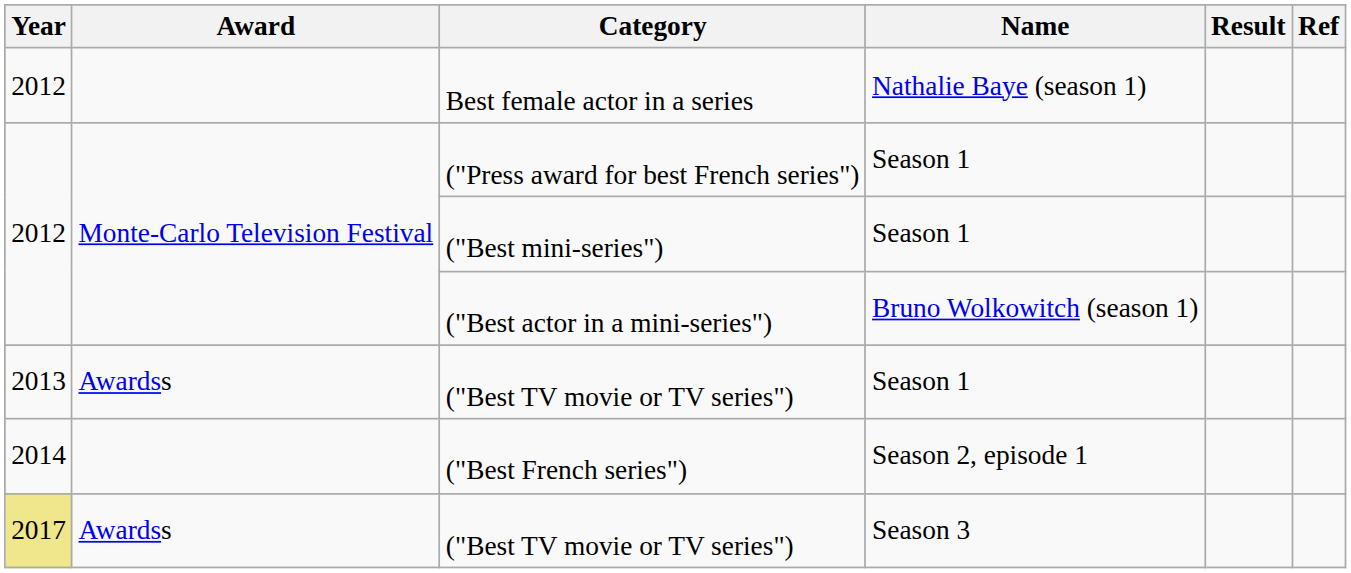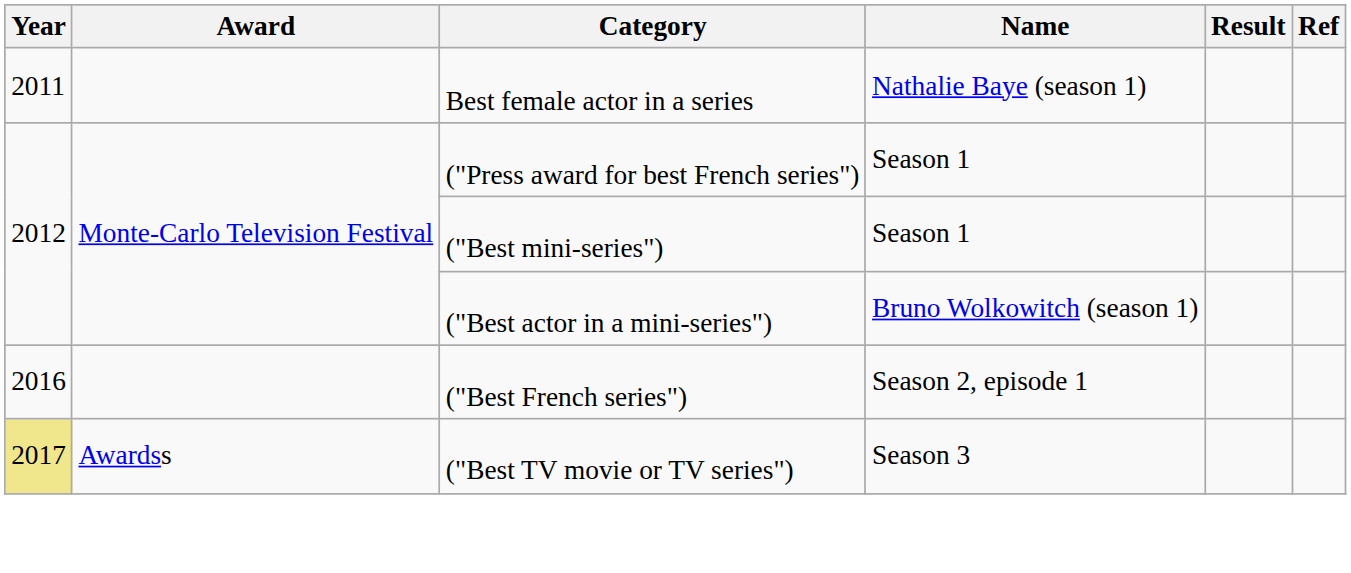Best female actor in a series | Year: 2012 -> 2011
- row: 2013 | Awardss | ("Best TV movie or TV series") | Season 1
("Best French series") | Year: 2014 -> 2016
